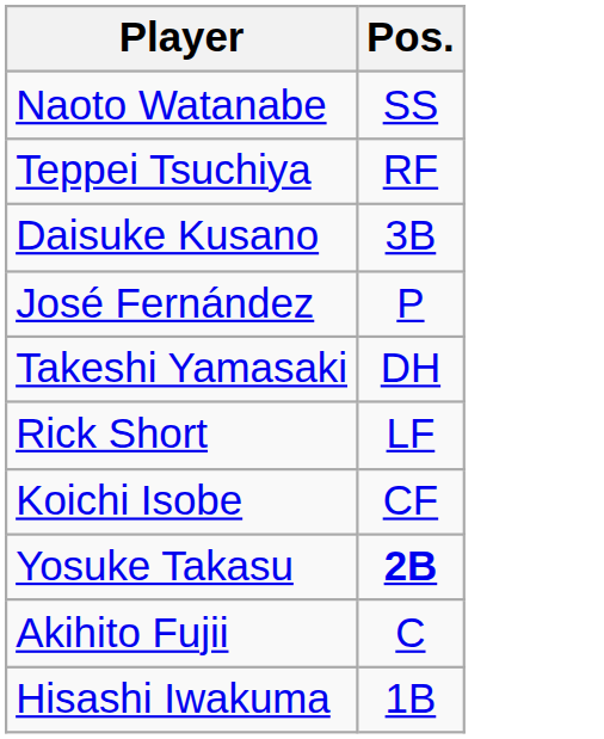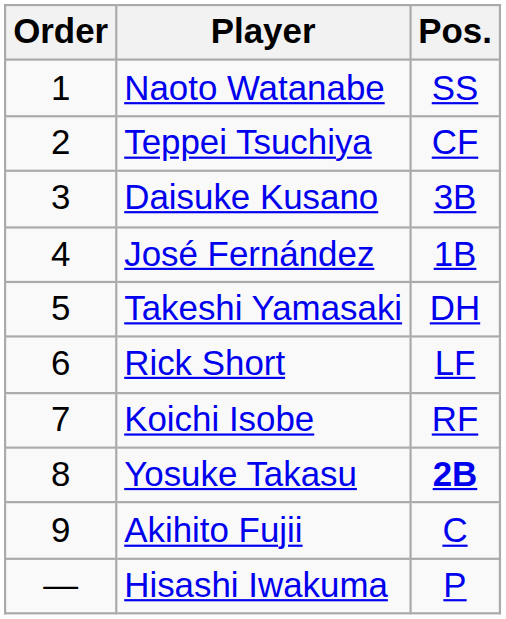+ column: Order | 1 | 2 | 3 | 4 | 5 | 6 | 7 | 8 | 9 | —
Teppei Tsuchiya | Pos.: RF -> CF
José Fernández | Pos.: P -> 1B
Koichi Isobe | Pos.: CF -> RF
Hisashi Iwakuma | Pos.: 1B -> P
